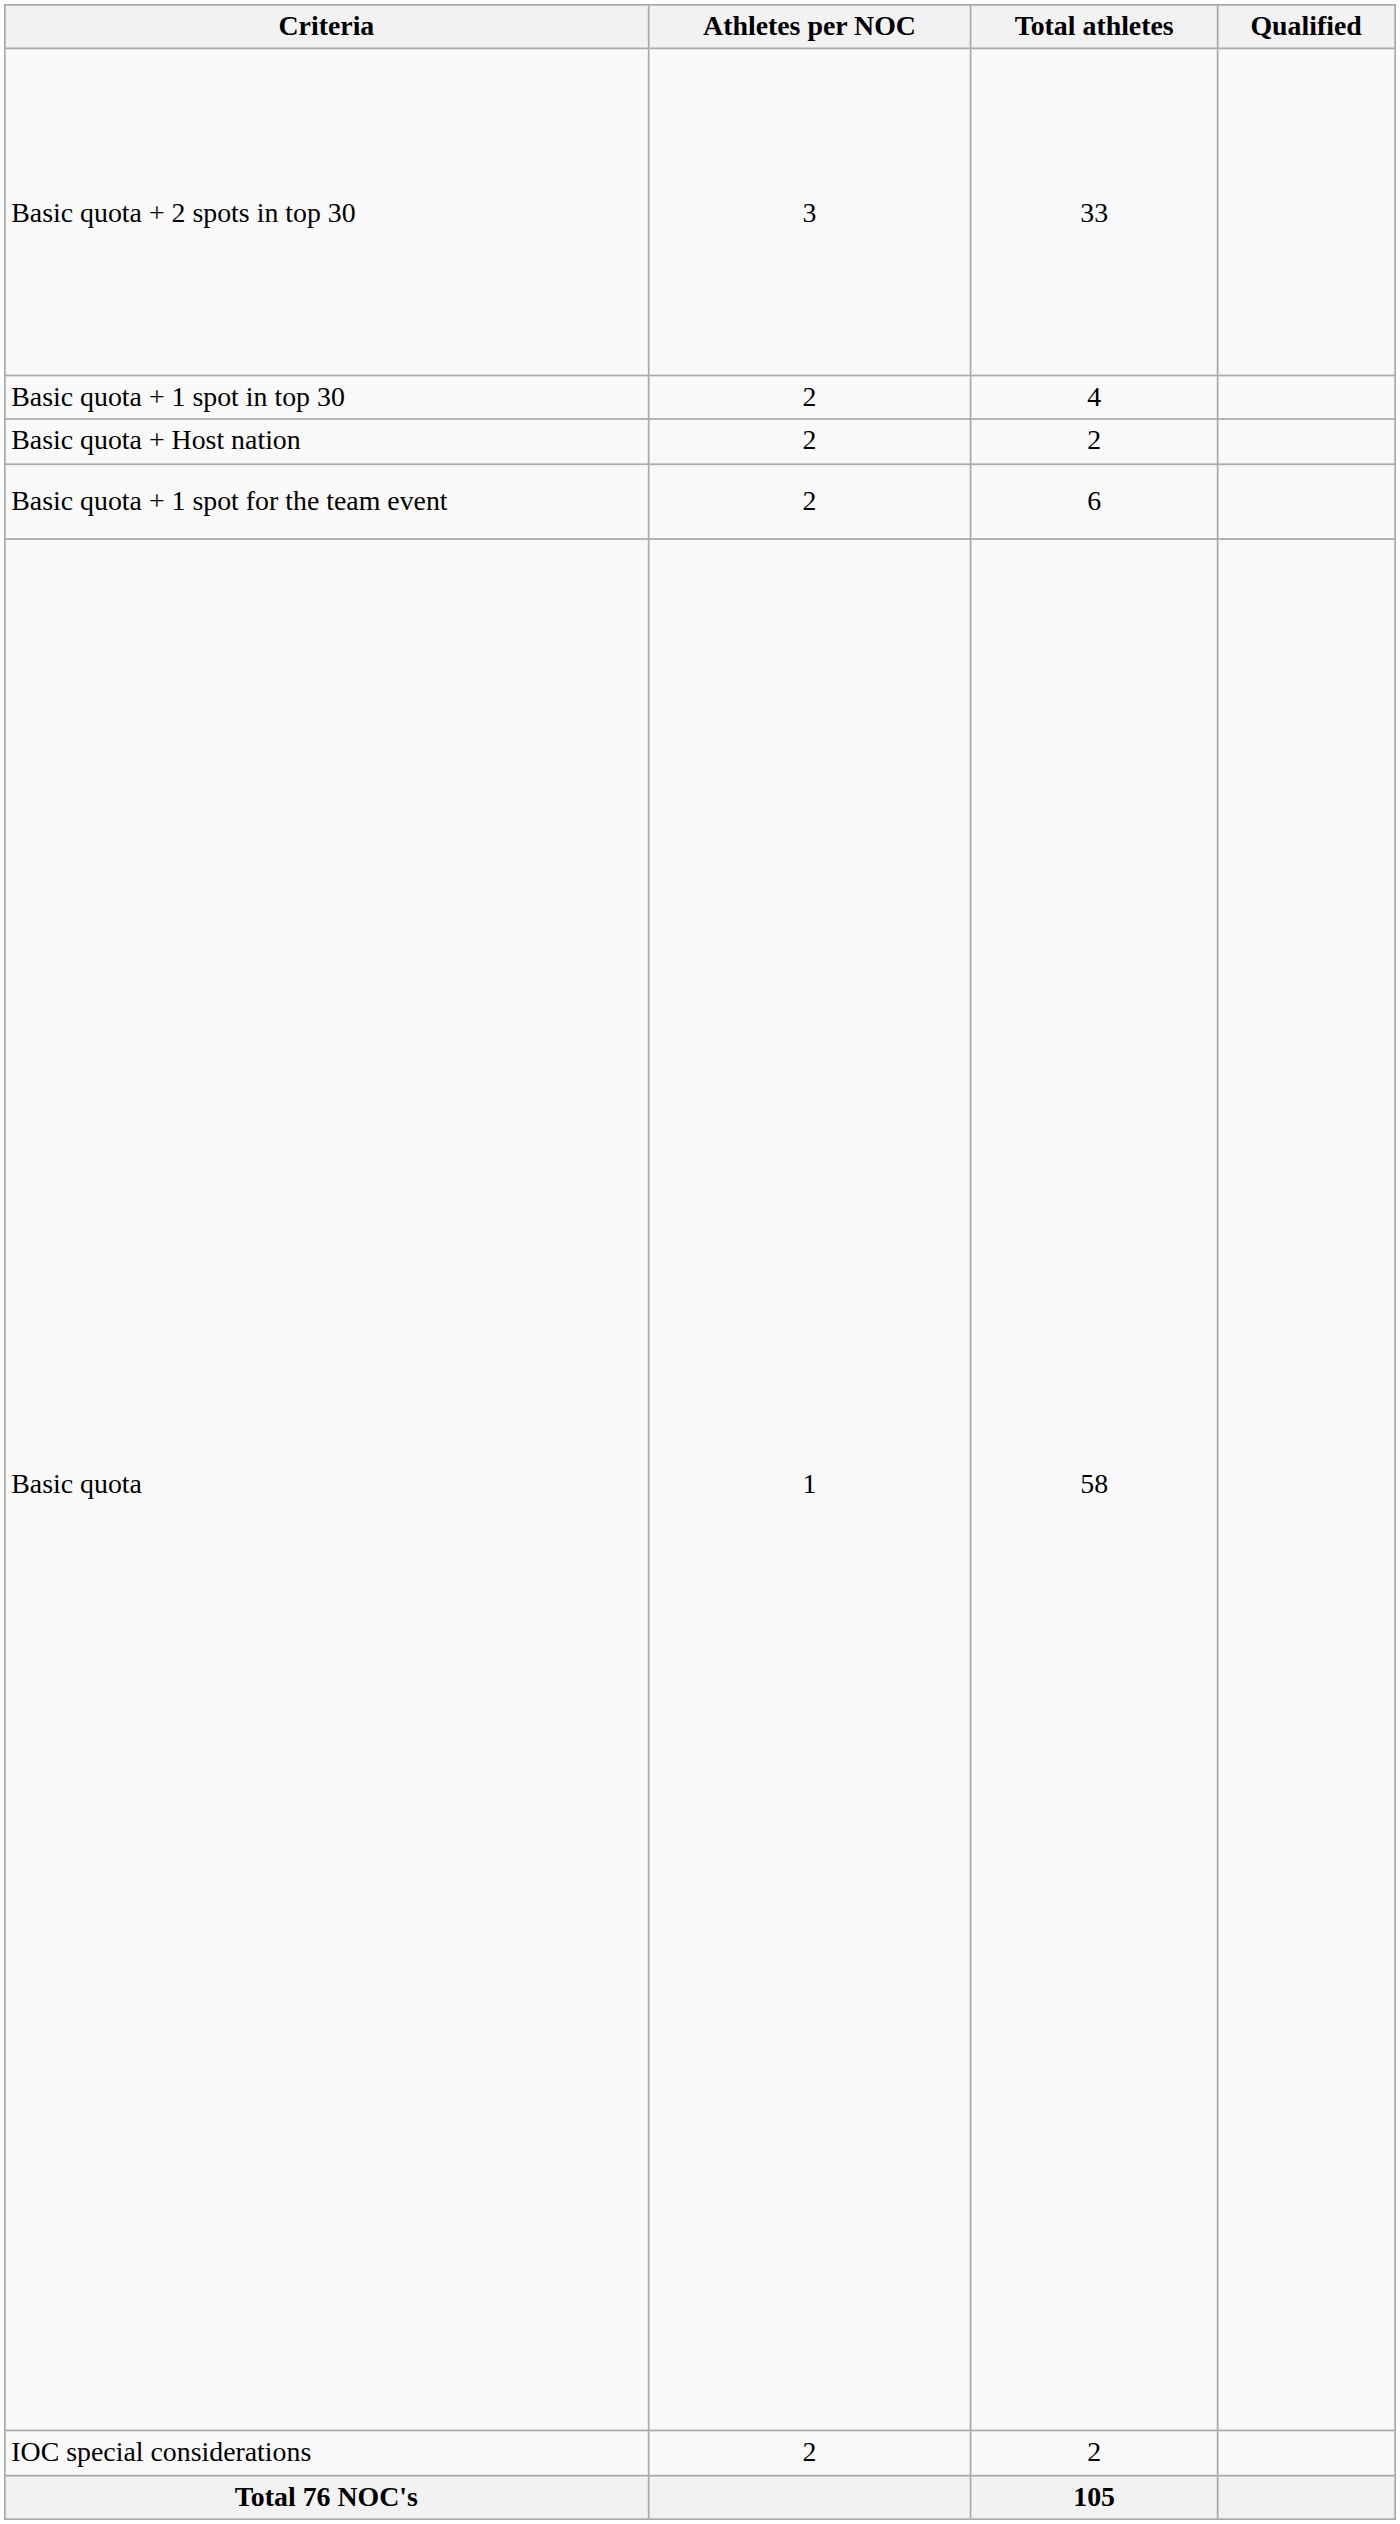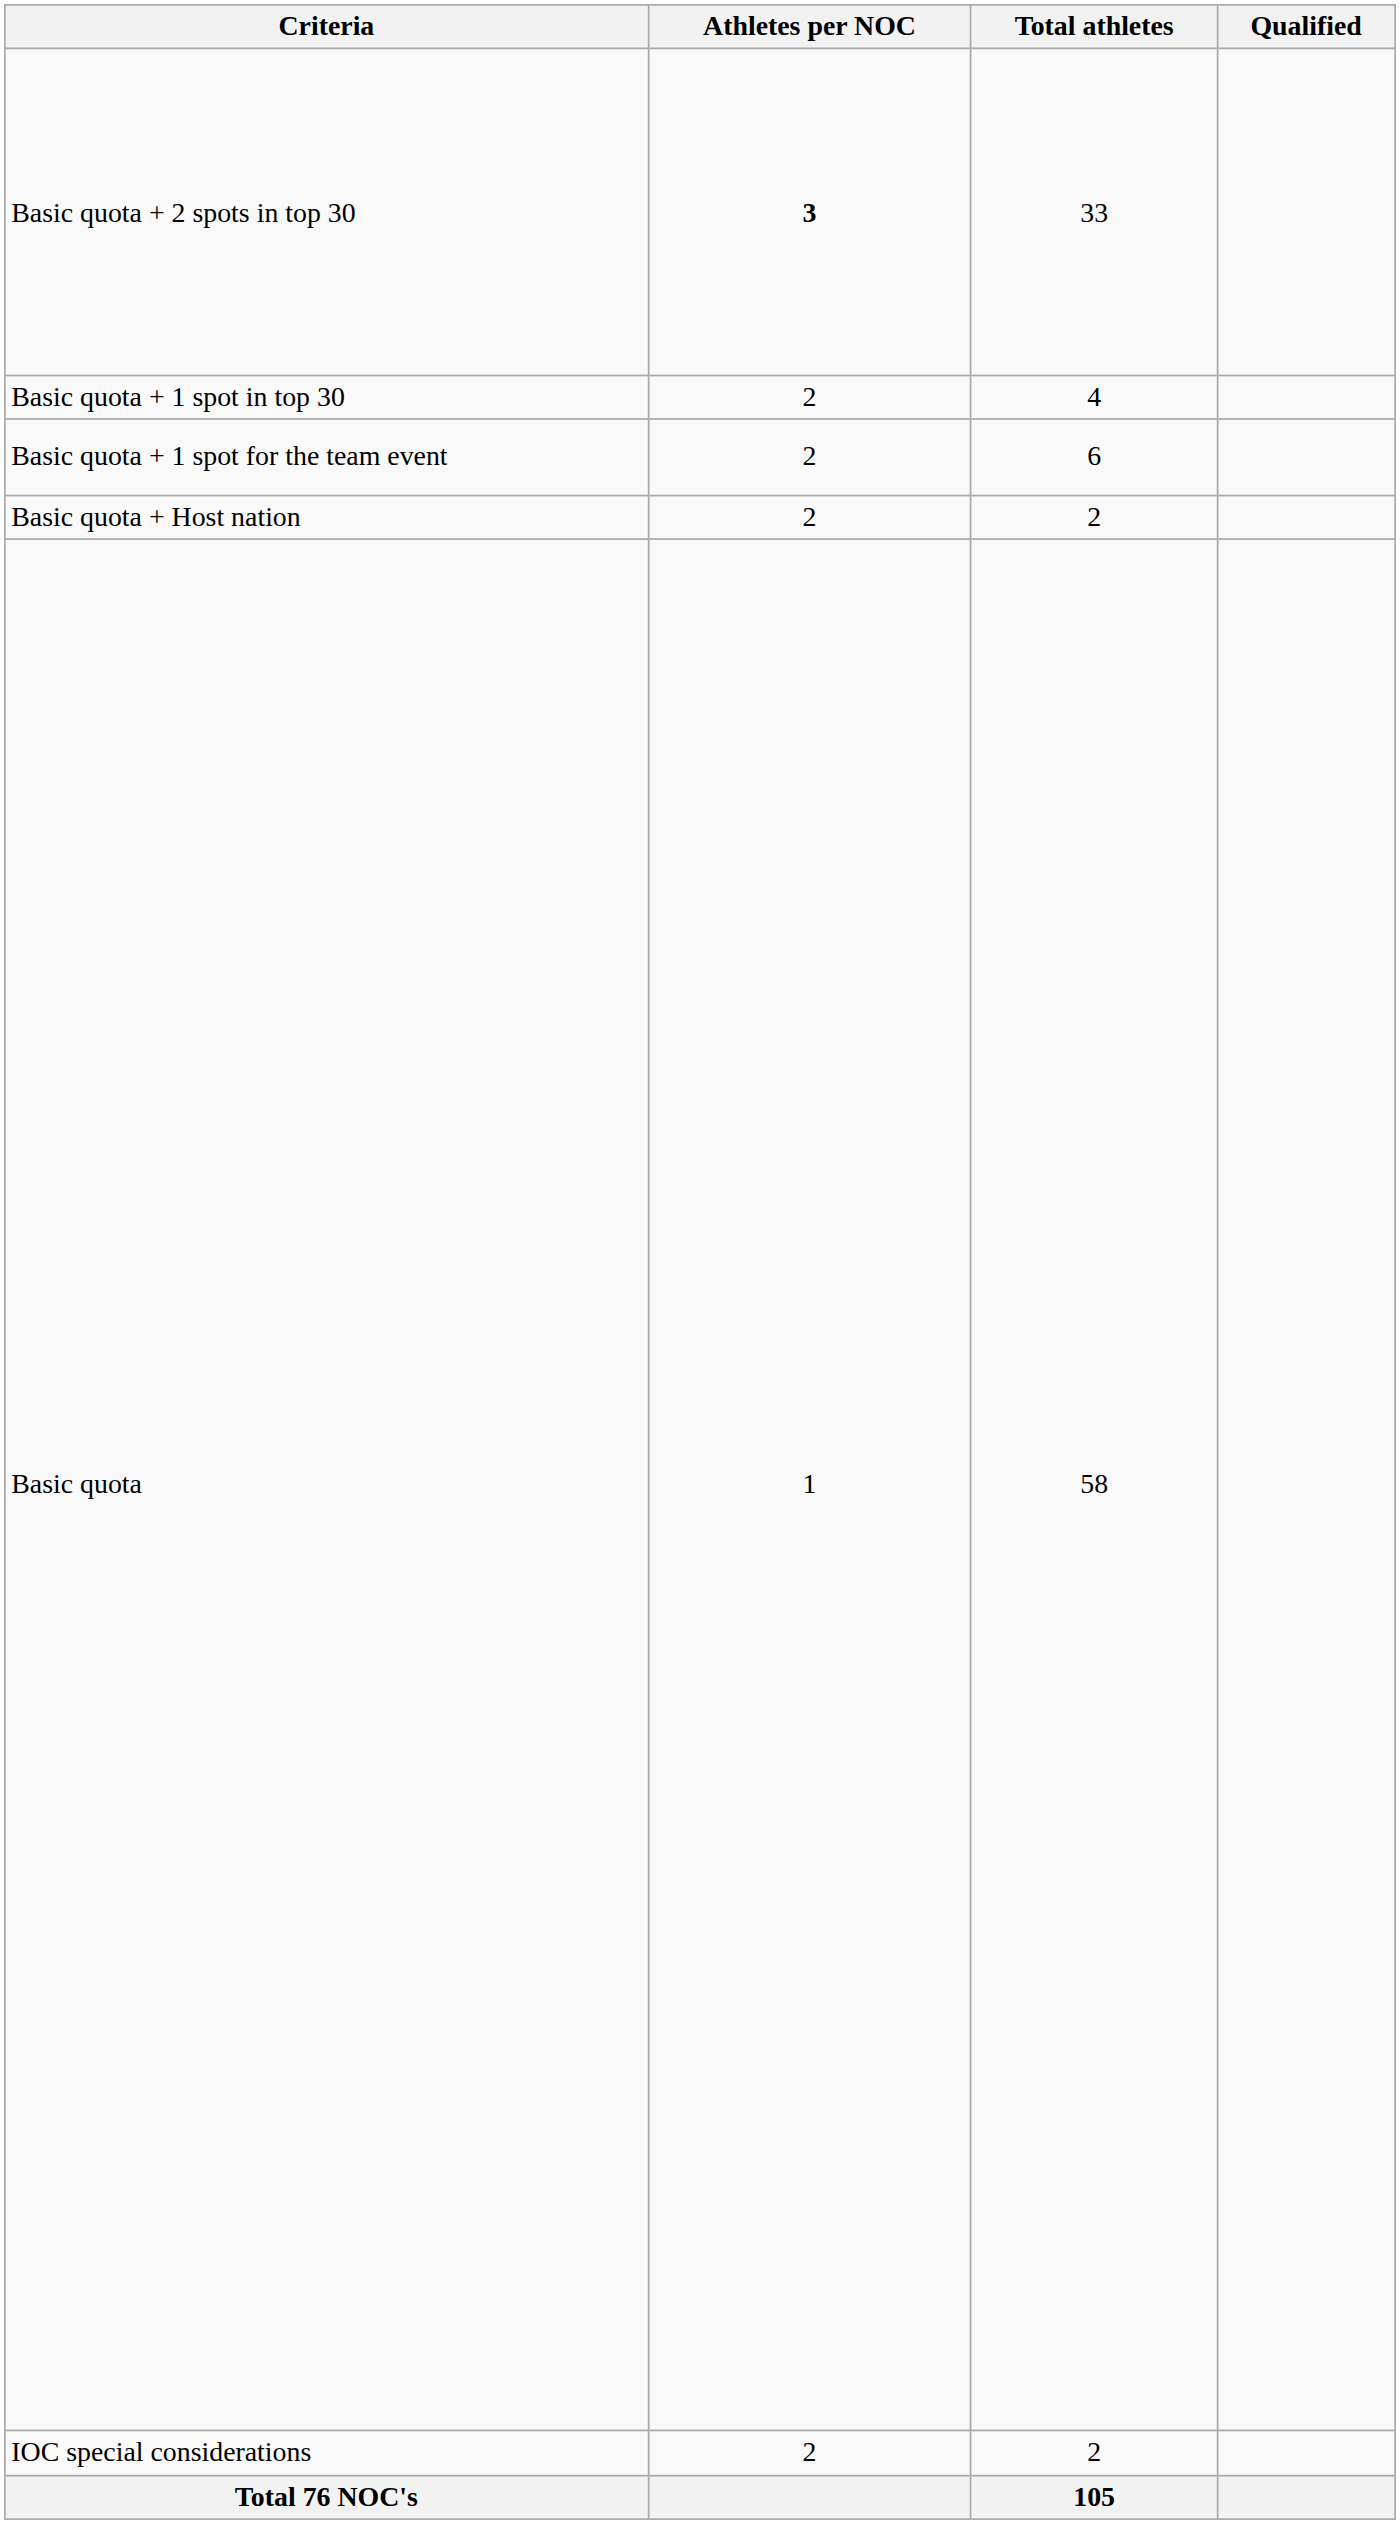Basic quota + 2 spots in top 30 | Athletes per NOC: normal -> bold
rows swapped: Basic quota + 1 spot for the team event <-> Basic quota + Host nation
